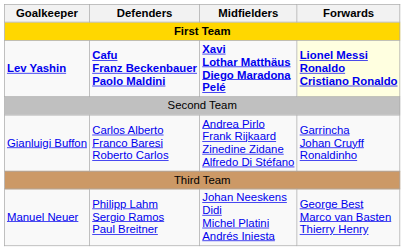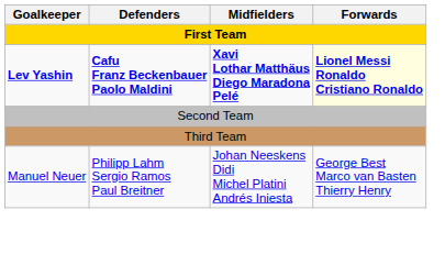- row: Gianluigi Buffon | Carlos Alberto Franco Baresi Roberto Carlos | Andrea Pirlo Frank Rijkaard Zinedine Zidane Alfredo Di Stéfano | Garrincha Johan Cruyff Ronaldinho
